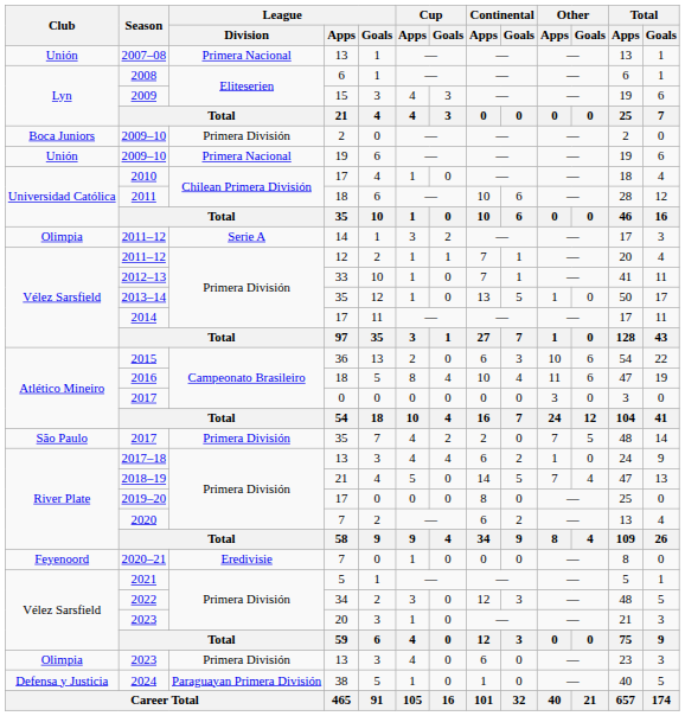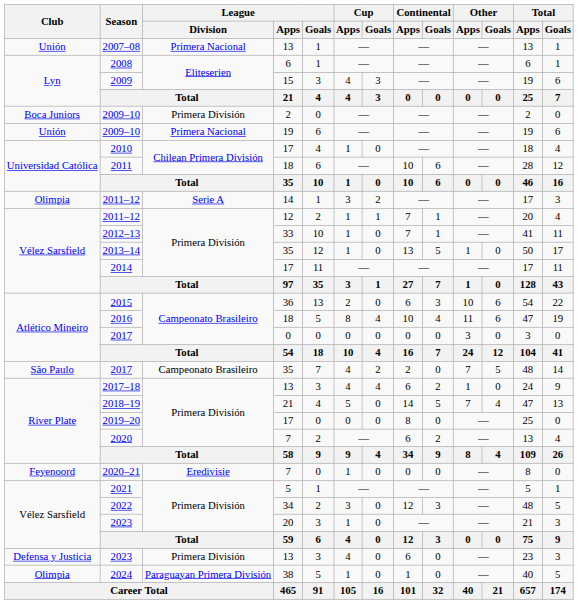2017 / 35 | League / Division: Primera División -> Campeonato Brasileiro
2023 / 13 | Club: Olimpia -> Defensa y Justicia
2024 | Club: Defensa y Justicia -> Olimpia
